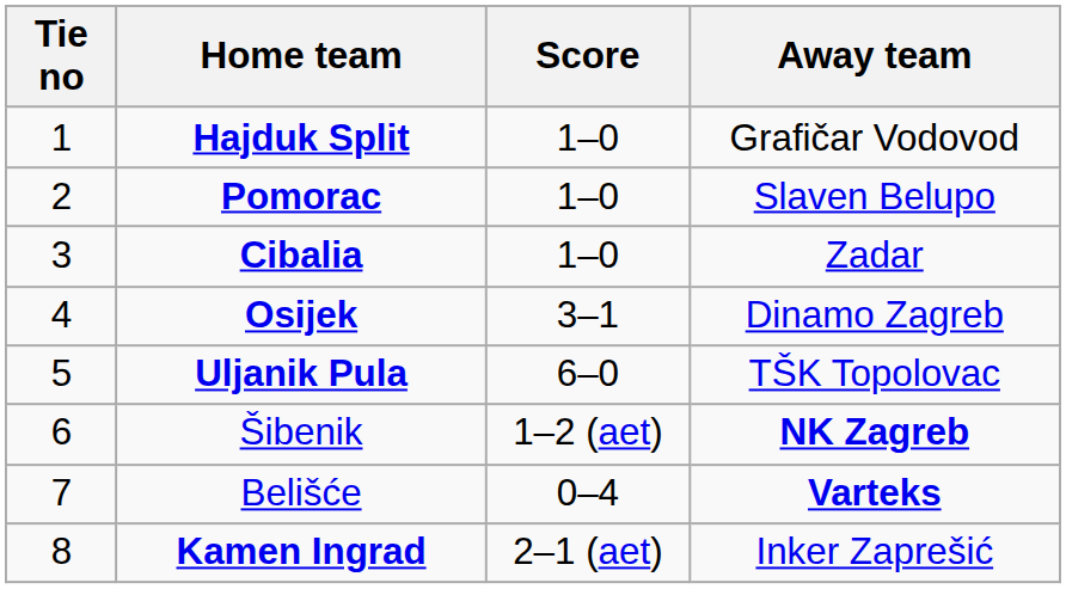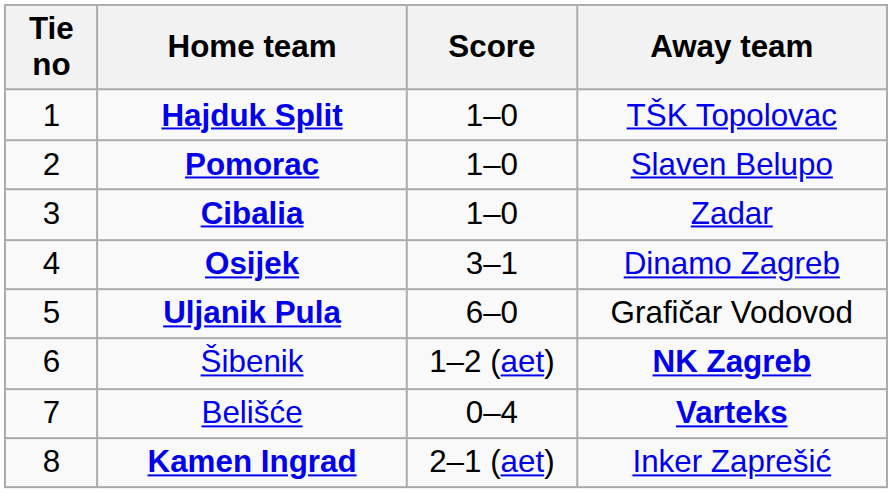Hajduk Split | Away team: Grafičar Vodovod -> TŠK Topolovac
Uljanik Pula | Away team: TŠK Topolovac -> Grafičar Vodovod
